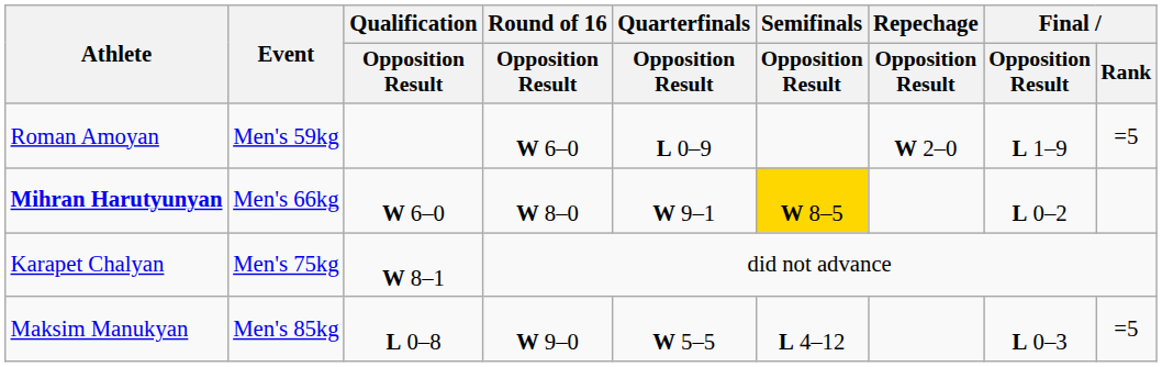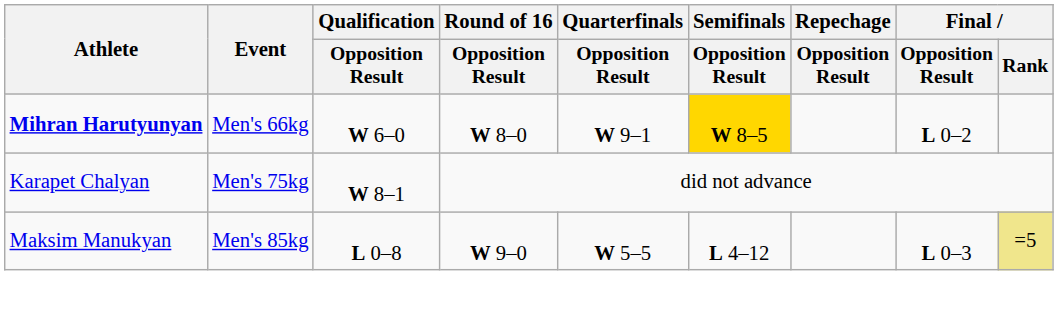- row: Roman Amoyan | Men's 59kg | W 6–0 | L 0–9 | W 2–0 | L 1–9 | =5
Maksim Manukyan | Final / Rank: no background -> khaki background
